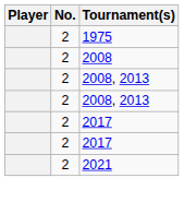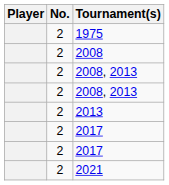+ row: 2 | 2013
